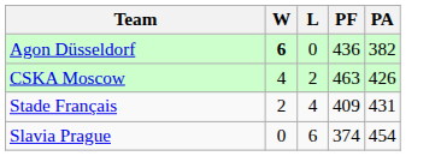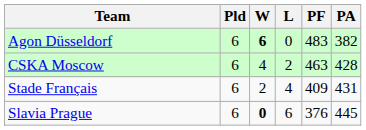+ column: Pld | 6 | 6 | 6 | 6
Agon Düsseldorf | PF: 436 -> 483
CSKA Moscow | PA: 426 -> 428
Slavia Prague | W: normal -> bold
Slavia Prague | PF: 374 -> 376
Slavia Prague | PA: 454 -> 445
